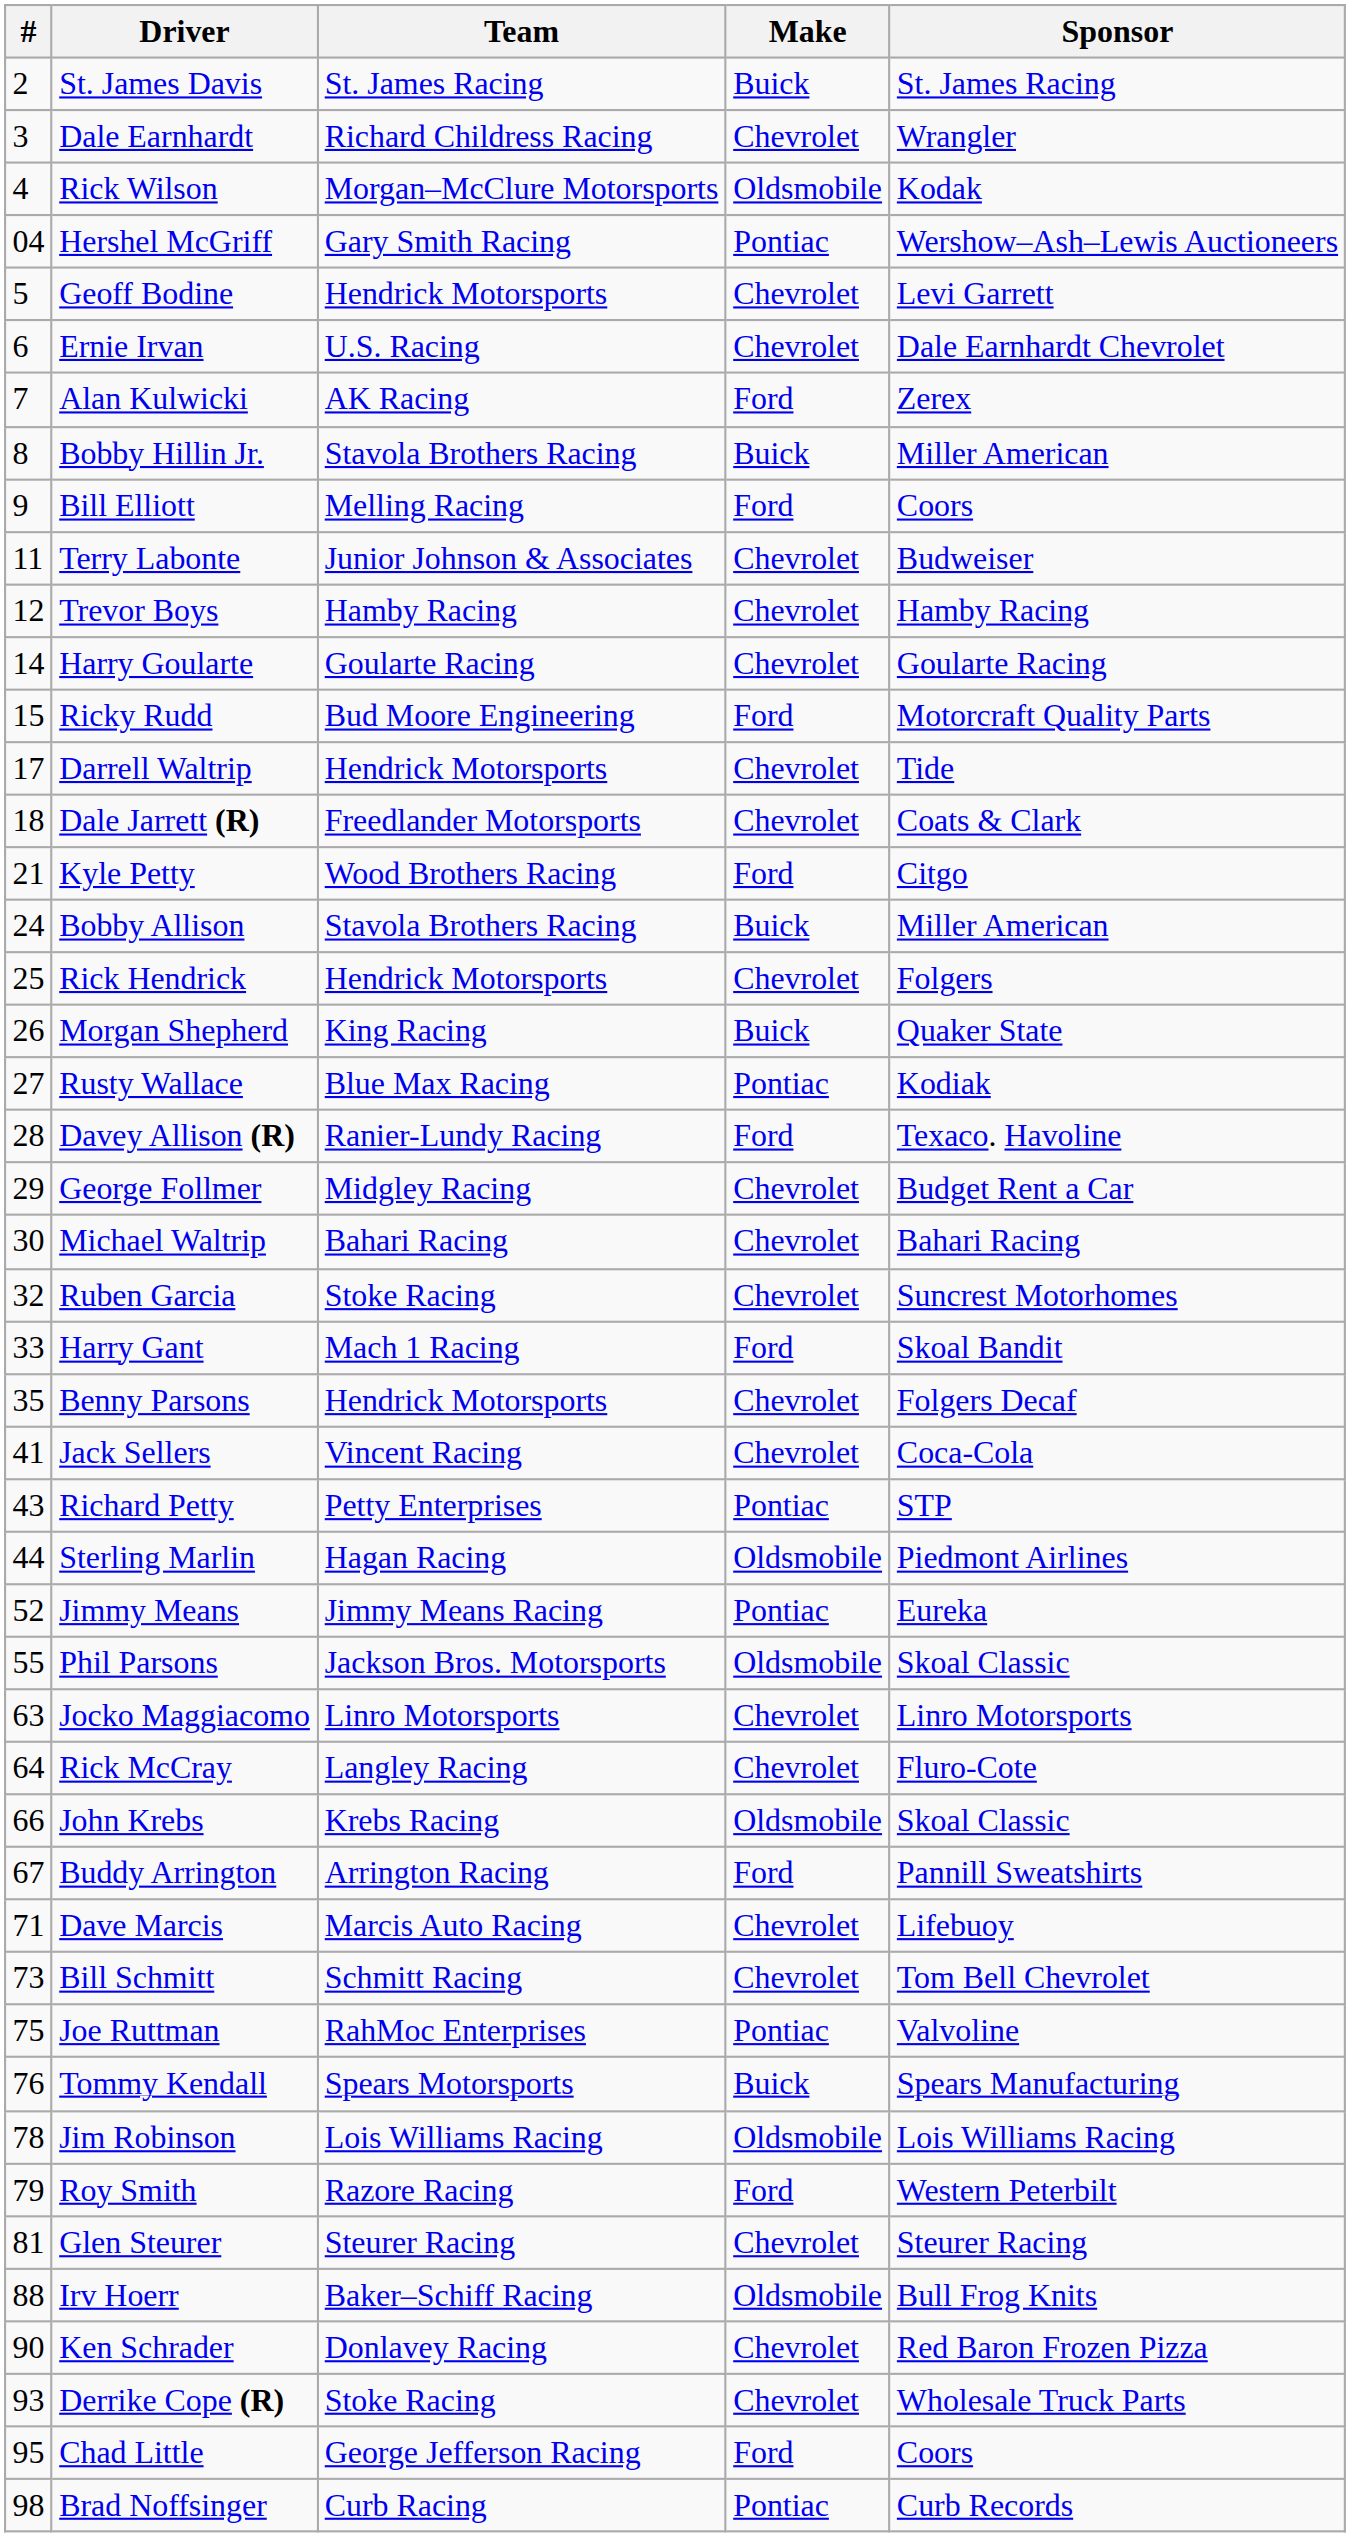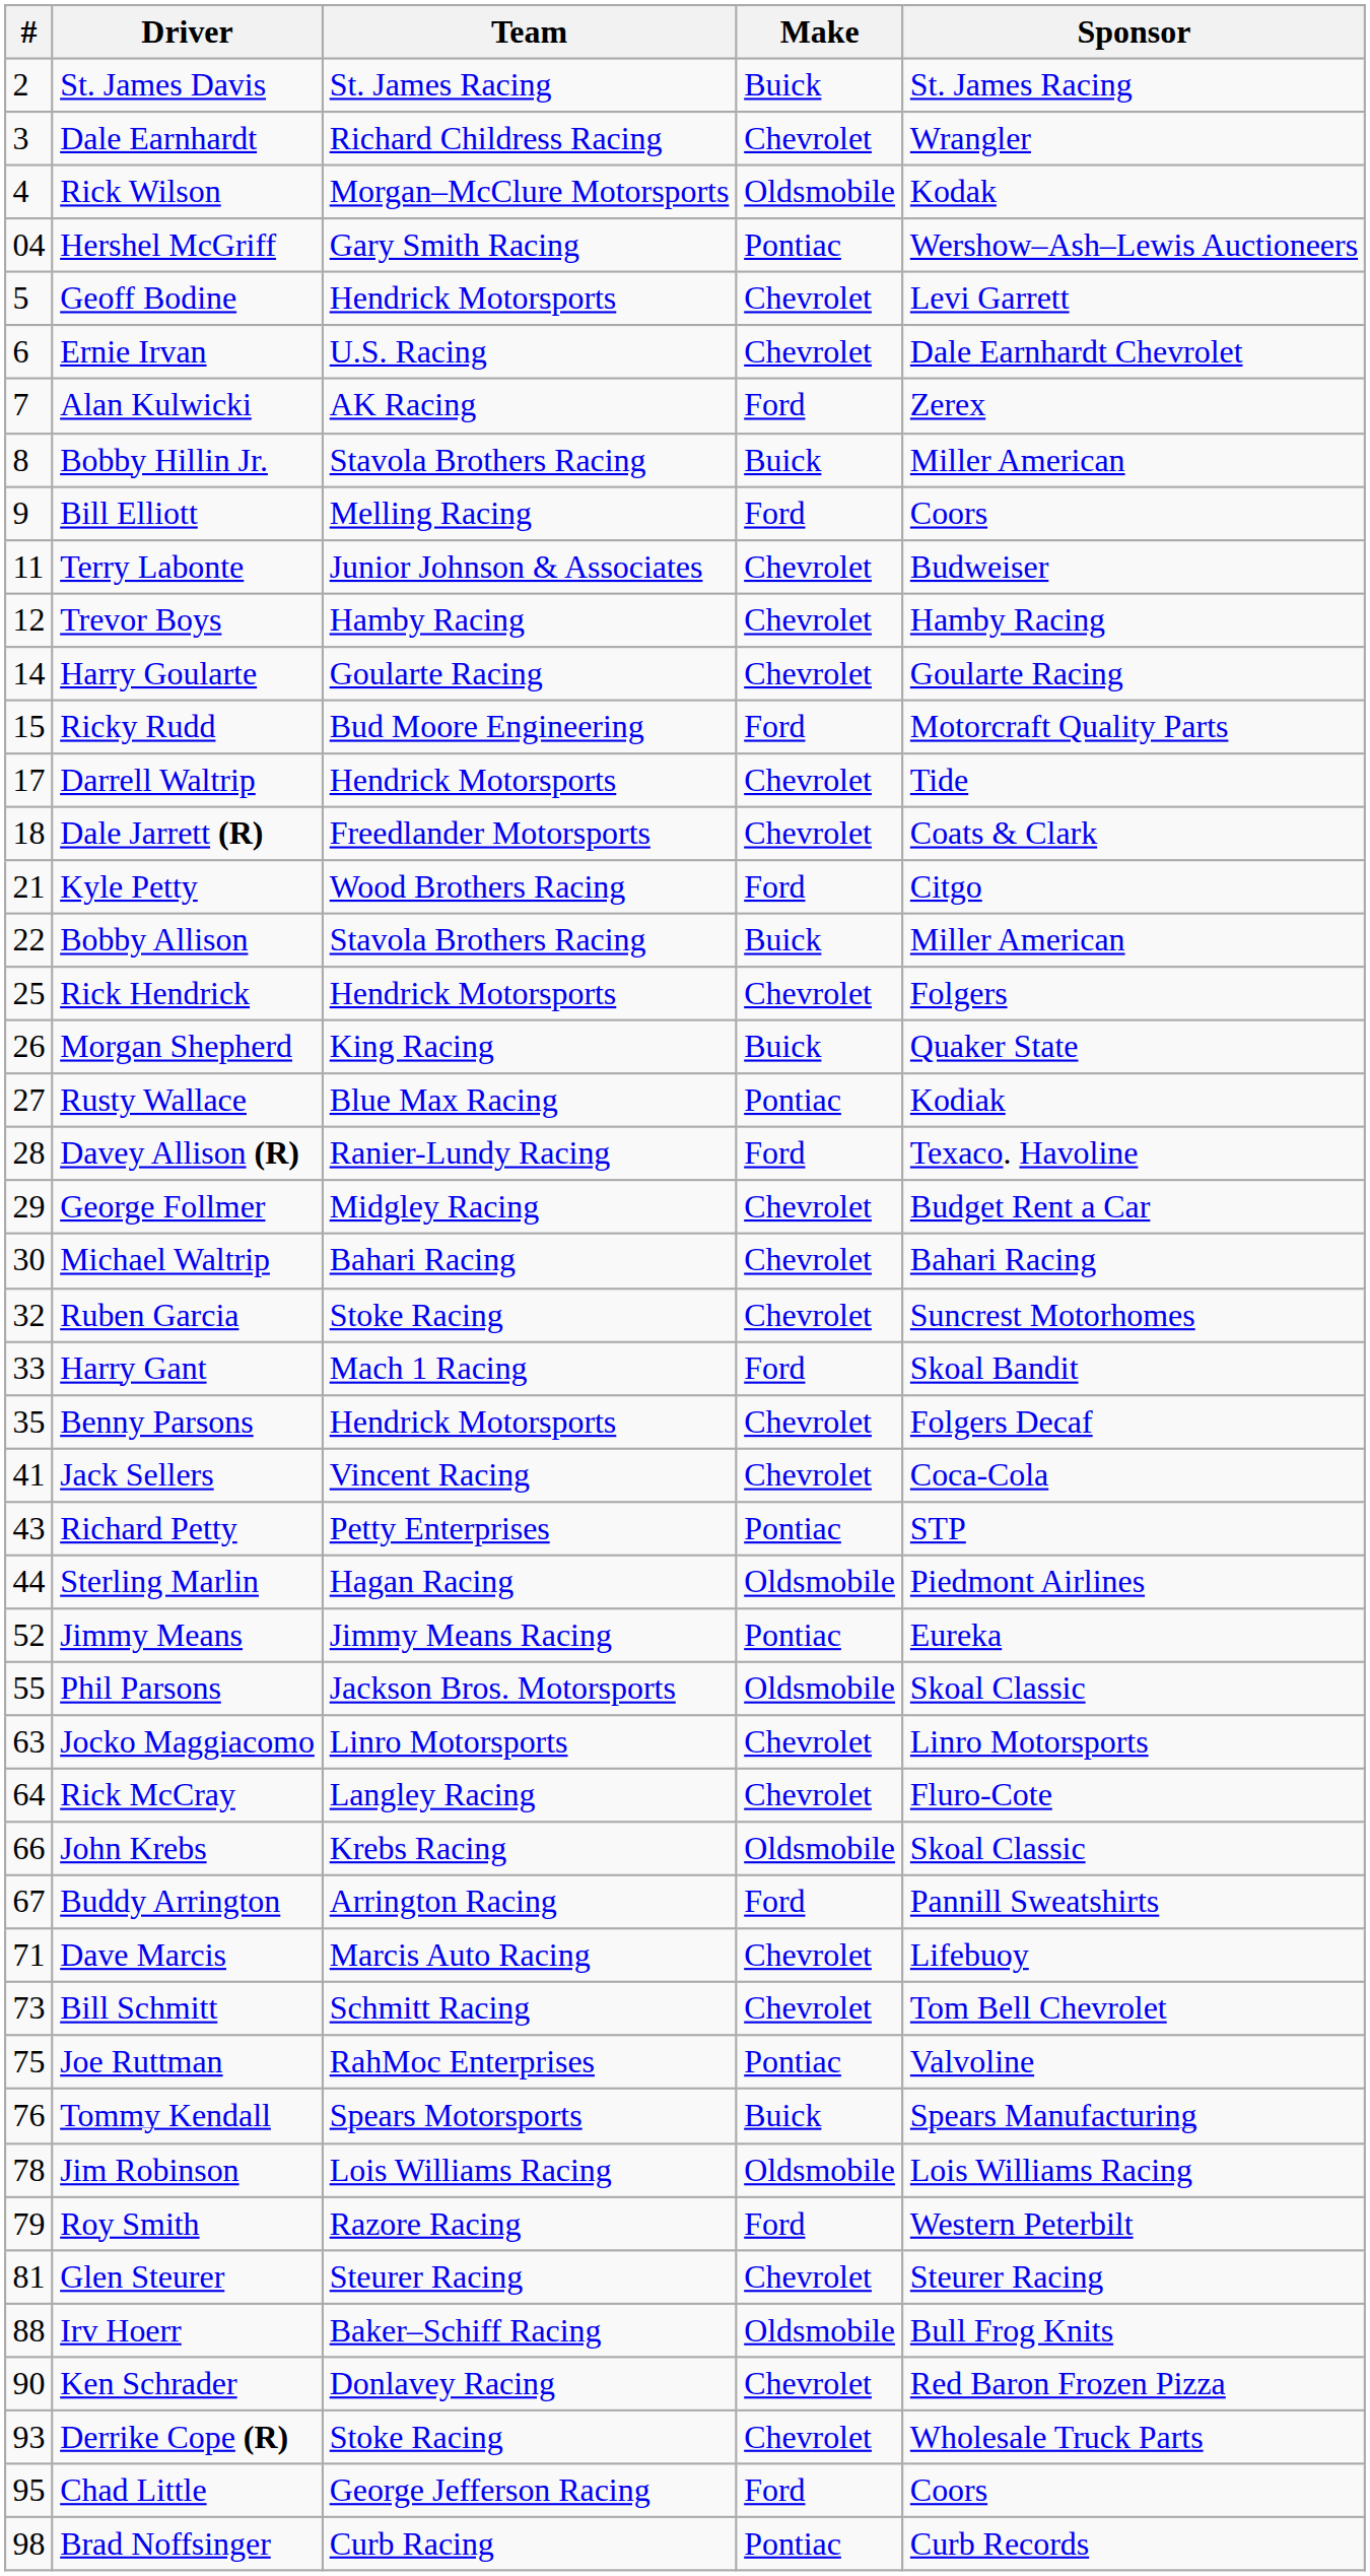Bobby Allison | #: 24 -> 22
